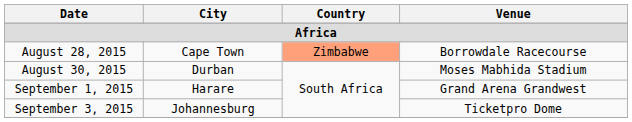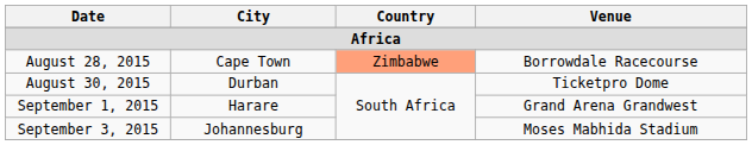August 30, 2015 | Venue: Moses Mabhida Stadium -> Ticketpro Dome
September 3, 2015 | Venue: Ticketpro Dome -> Moses Mabhida Stadium
